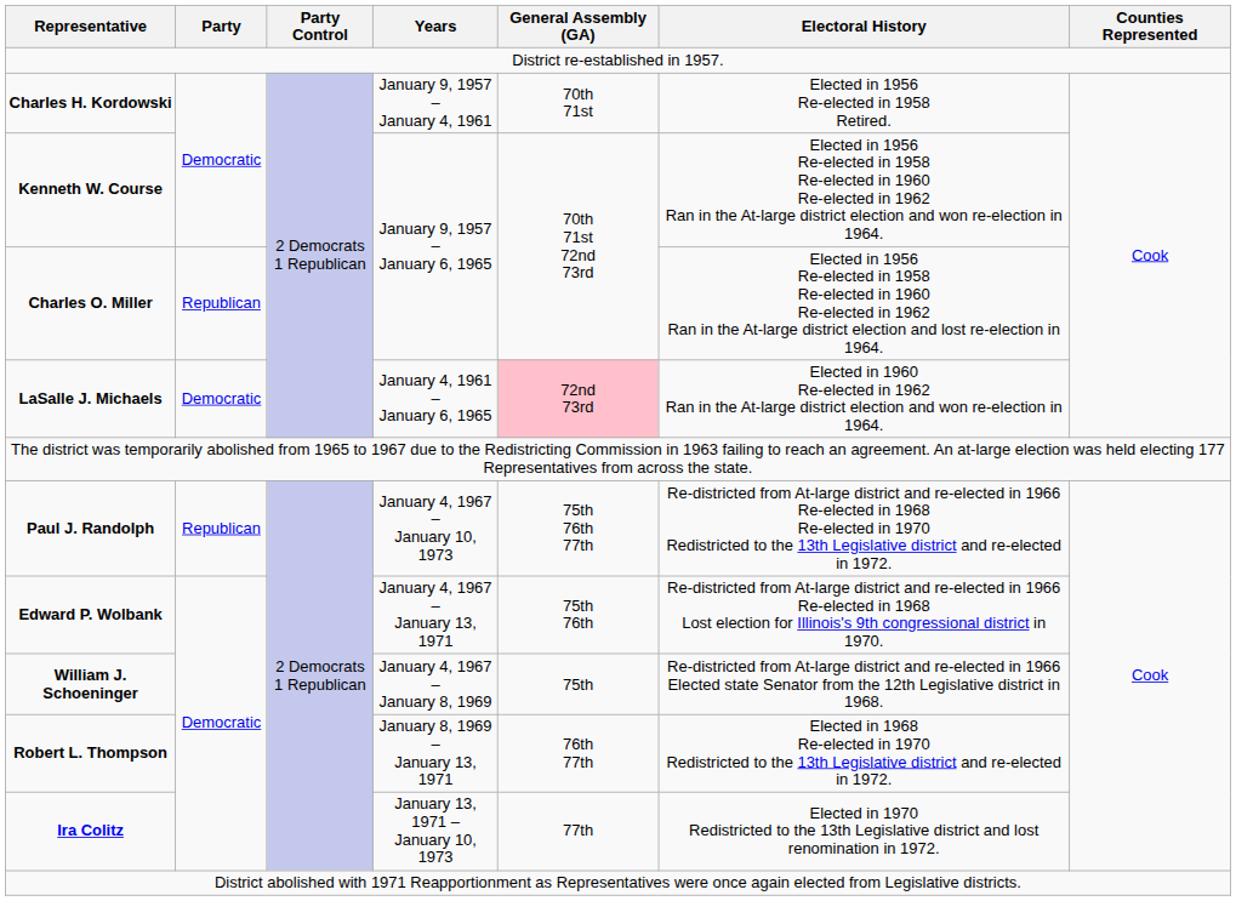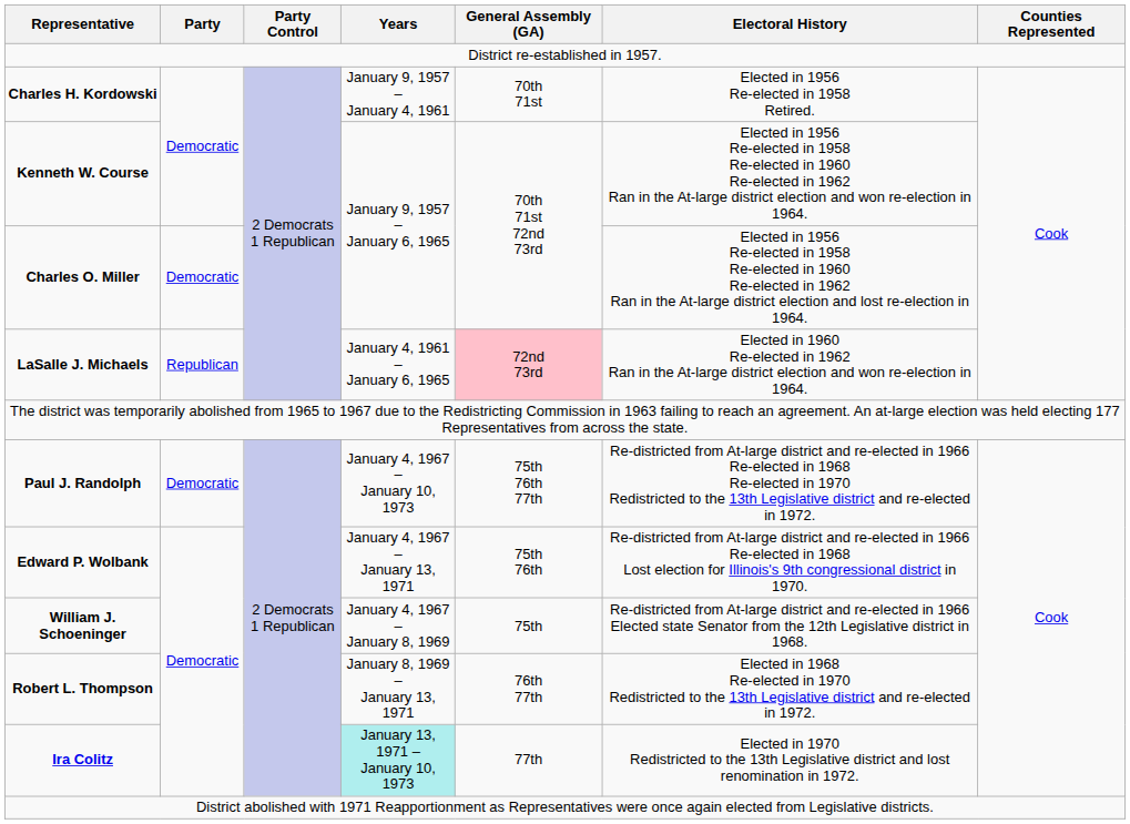Charles O. Miller | Party: Republican -> Democratic
LaSalle J. Michaels | Party: Democratic -> Republican
Paul J. Randolph | Party: Republican -> Democratic
Ira Colitz | Years: no background -> paleturquoise background
